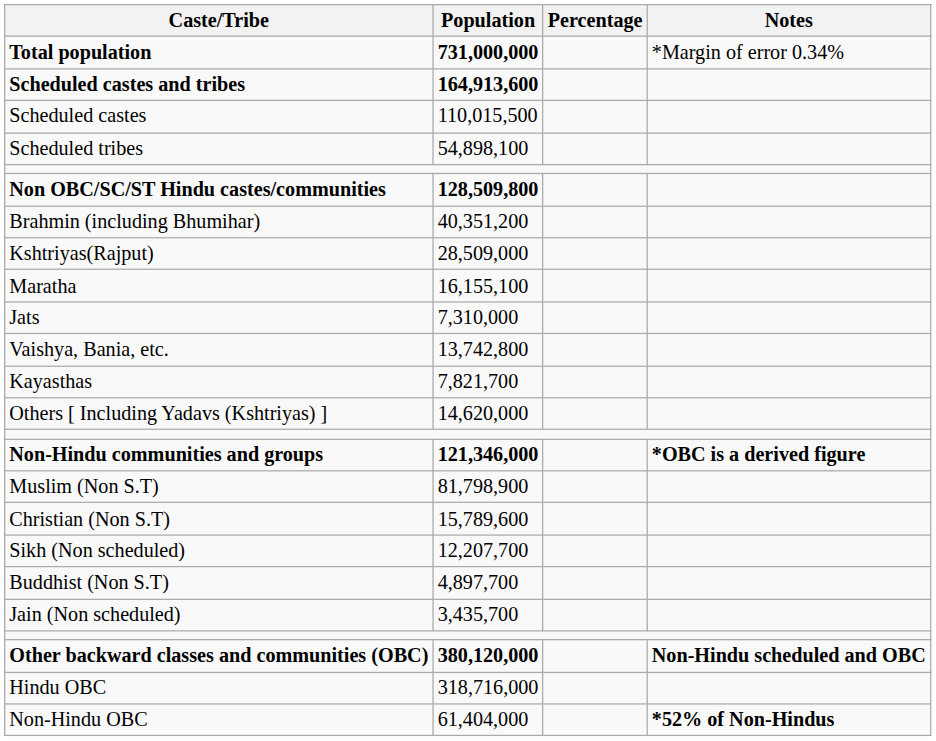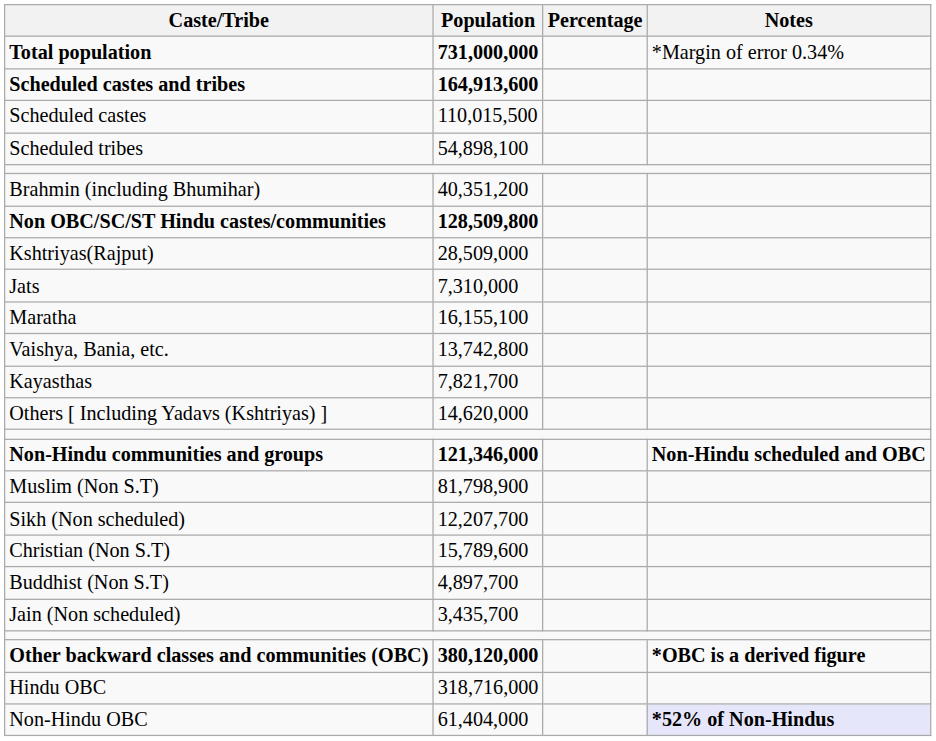rows swapped: Non OBC/SC/ST Hindu castes/communities <-> Brahmin (including Bhumihar)
rows swapped: Maratha <-> Jats
Non-Hindu communities and groups | Notes: *OBC is a derived figure -> Non-Hindu scheduled and OBC
rows swapped: Christian (Non S.T) <-> Sikh (Non scheduled)
Other backward classes and communities (OBC) | Notes: Non-Hindu scheduled and OBC -> *OBC is a derived figure
Non-Hindu OBC | Notes: no background -> lavender background
